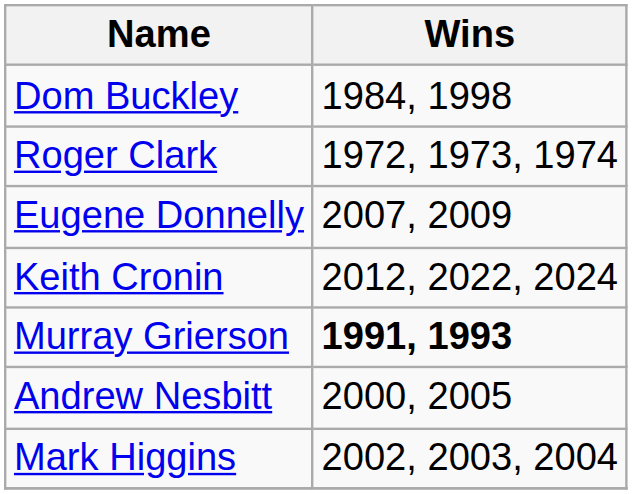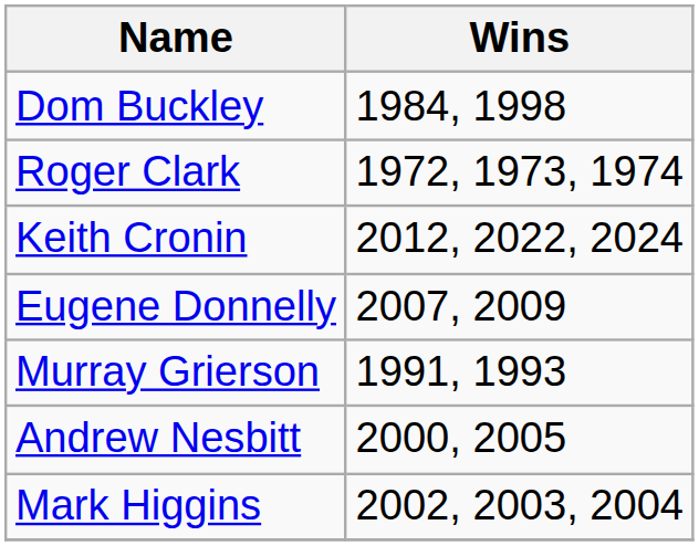rows swapped: Keith Cronin <-> Eugene Donnelly
Murray Grierson | Wins: bold -> normal
